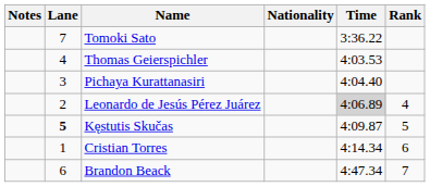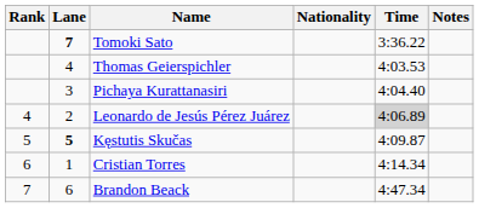columns swapped: Rank <-> Notes
Tomoki Sato | Lane: normal -> bold
